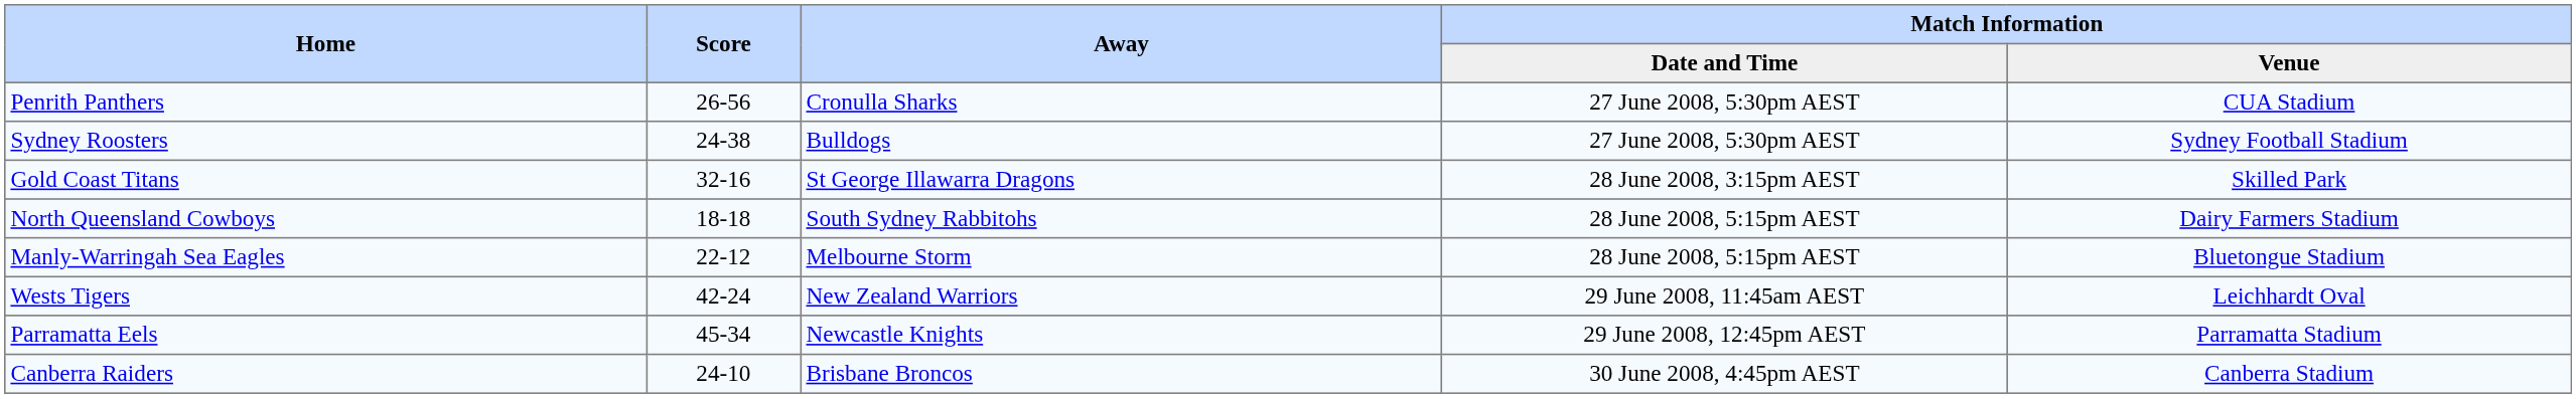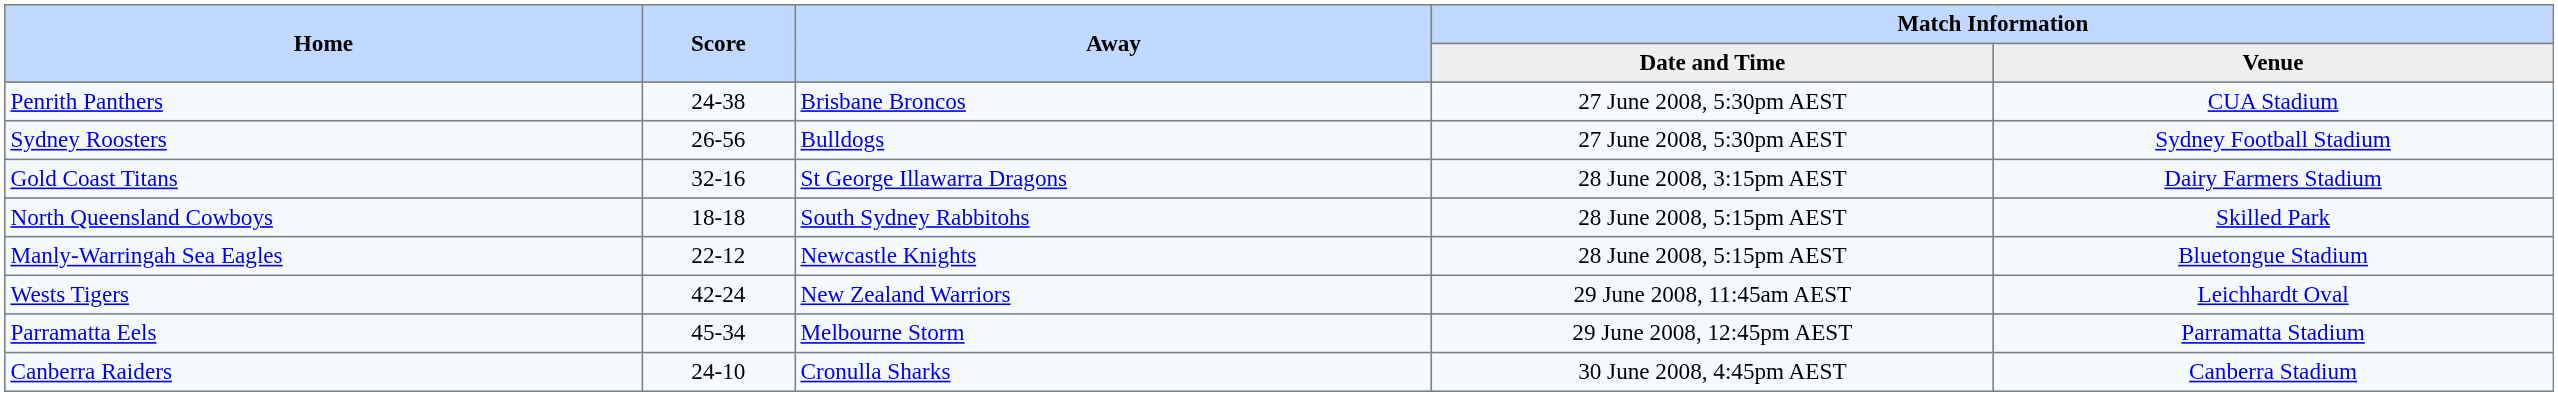Penrith Panthers | Score: 26-56 -> 24-38
Penrith Panthers | Away: Cronulla Sharks -> Brisbane Broncos
Sydney Roosters | Score: 24-38 -> 26-56
Gold Coast Titans | Match Information / Venue: Skilled Park -> Dairy Farmers Stadium
North Queensland Cowboys | Match Information / Venue: Dairy Farmers Stadium -> Skilled Park
Manly-Warringah Sea Eagles | Away: Melbourne Storm -> Newcastle Knights
Parramatta Eels | Away: Newcastle Knights -> Melbourne Storm
Canberra Raiders | Away: Brisbane Broncos -> Cronulla Sharks
